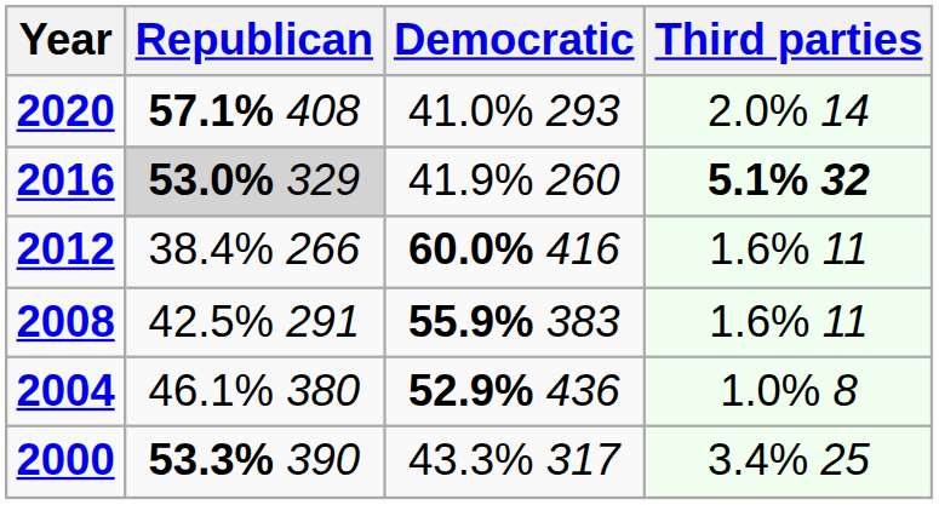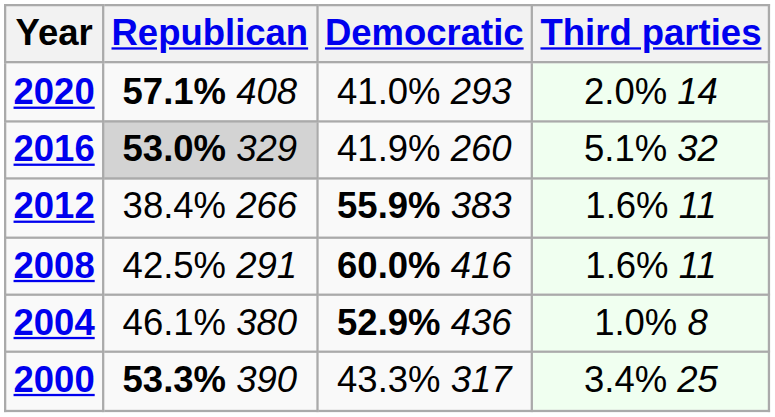2016 | Third parties: bold -> normal
2012 | Democratic: 60.0% 416 -> 55.9% 383
2008 | Democratic: 55.9% 383 -> 60.0% 416
